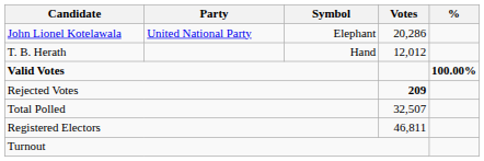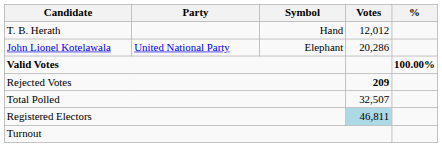rows swapped: John Lionel Kotelawala <-> T. B. Herath
Registered Electors | Votes: no background -> lightblue background
